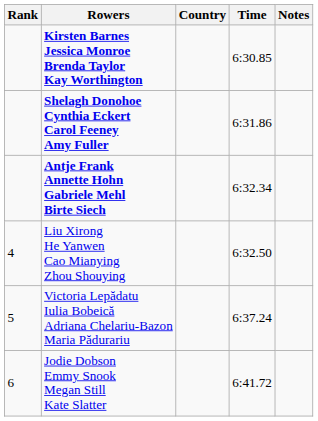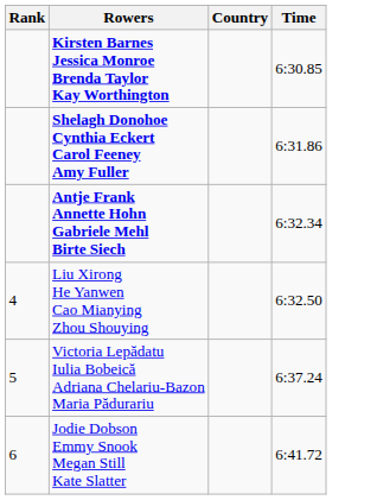- column: Notes
